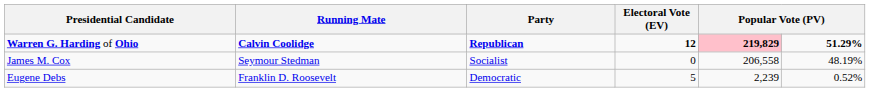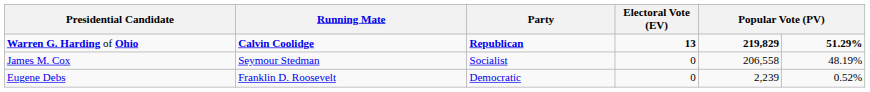Warren G. Harding of Ohio | Electoral Vote (EV): 12 -> 13
Warren G. Harding of Ohio | column 5: pink background -> no background
Eugene Debs | Electoral Vote (EV): 5 -> 0
